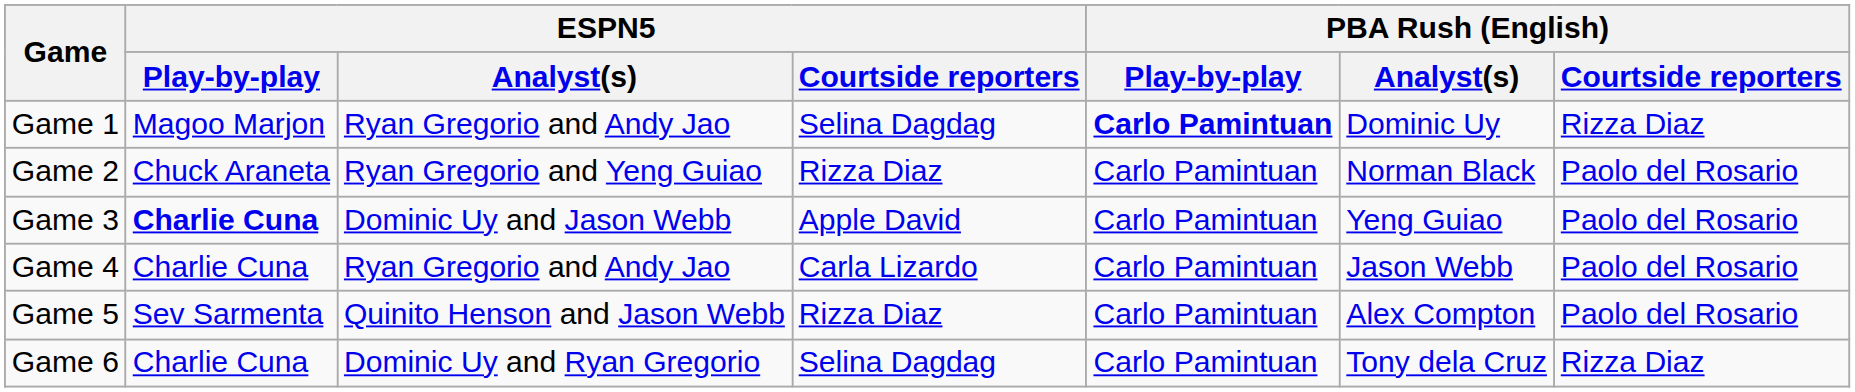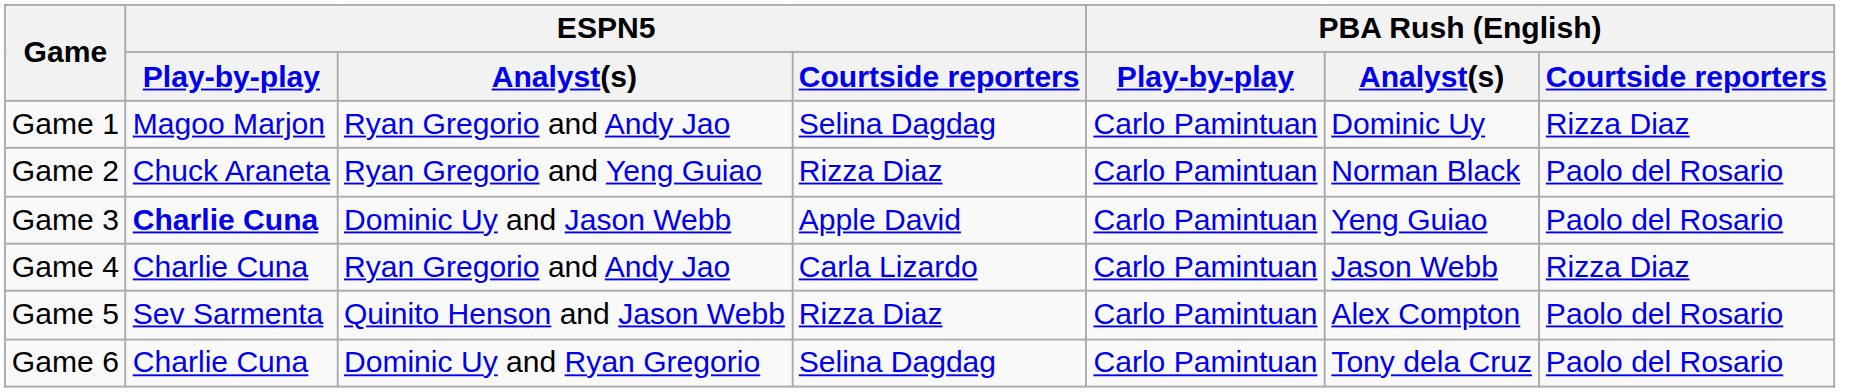Game 1 | PBA Rush (English) / Play-by-play: bold -> normal
Game 4 | PBA Rush (English) / Courtside reporters: Paolo del Rosario -> Rizza Diaz
Game 6 | PBA Rush (English) / Courtside reporters: Rizza Diaz -> Paolo del Rosario
